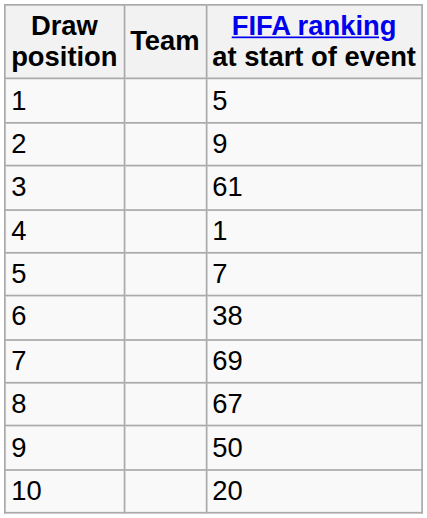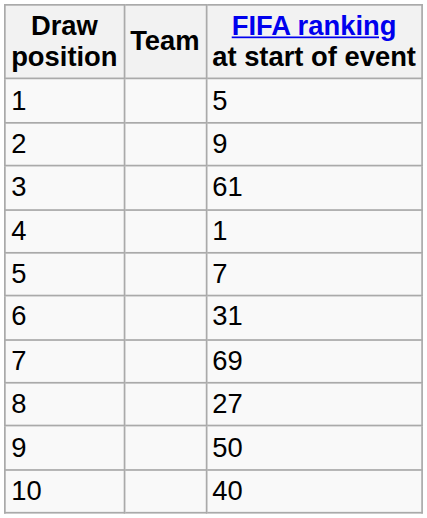6 | FIFA ranking at start of event: 38 -> 31
8 | FIFA ranking at start of event: 67 -> 27
10 | FIFA ranking at start of event: 20 -> 40
